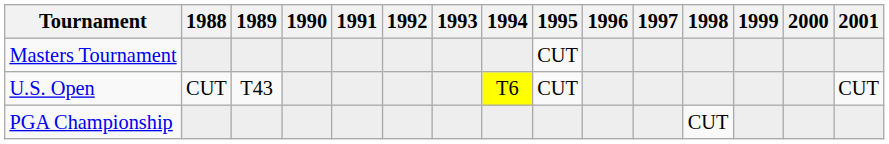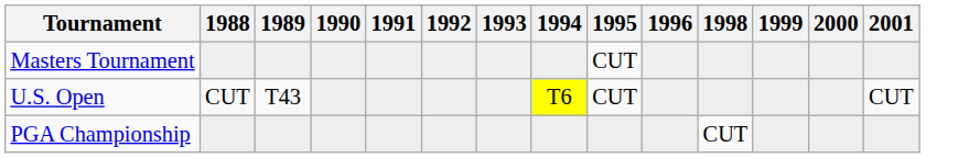- column: 1997
